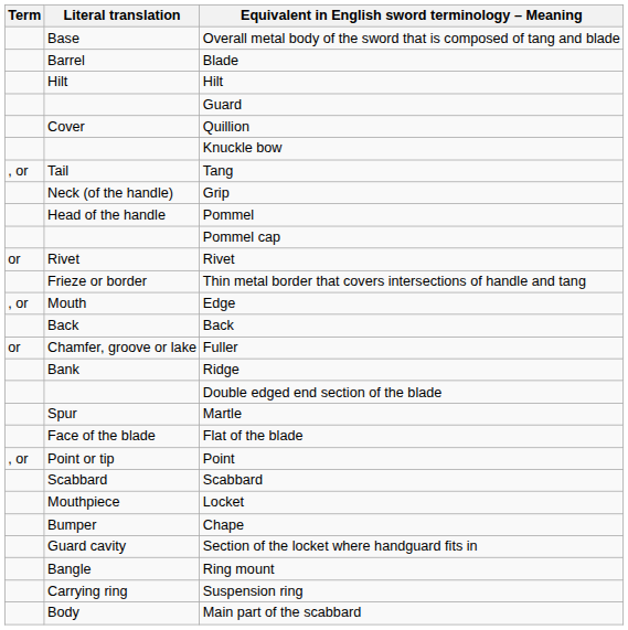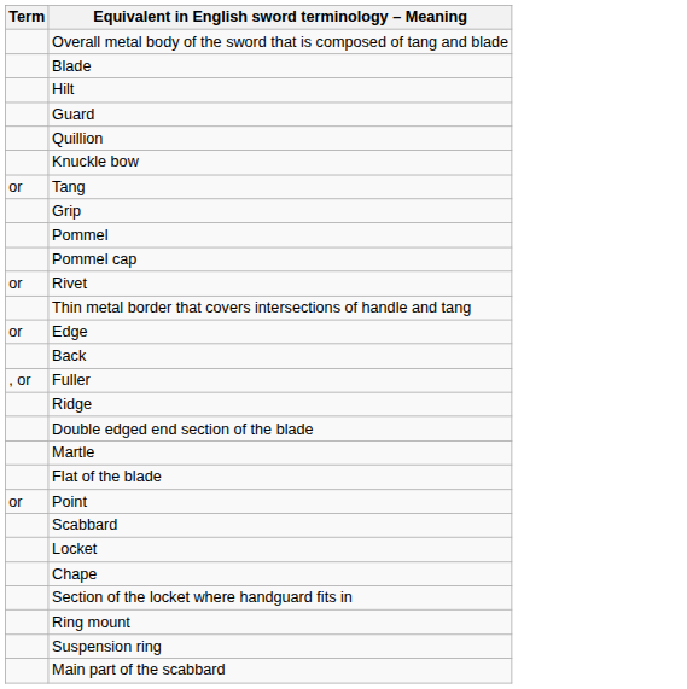- column: Literal translation | Base | Barrel | Hilt | Cover | Tail | Neck (of the handle) | Head of the handle | Rivet | Frieze or border | Mouth | Back | Chamfer, groove or lake | Bank | Spur | Face of the blade | Point or tip | Scabbard | Mouthpiece | Bumper | Guard cavity | Bangle | Carrying ring | Body
Tang | Term: , or -> or
Edge | Term: , or -> or
Fuller | Term: or -> , or
Point | Term: , or -> or
